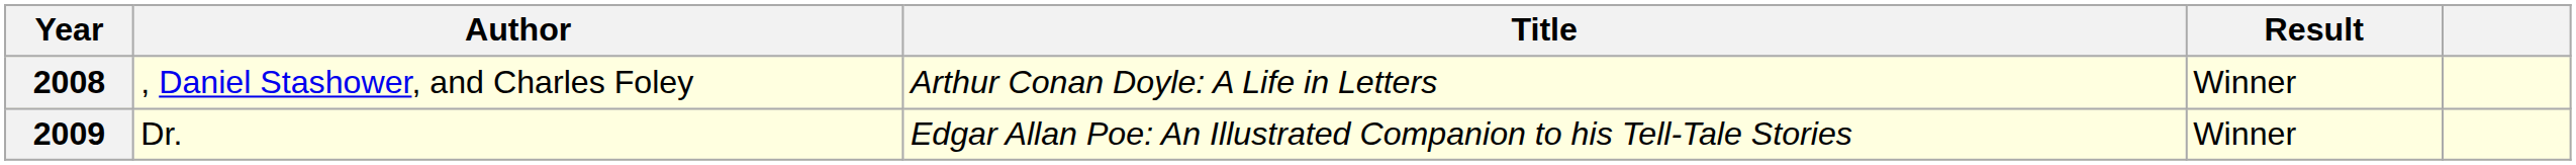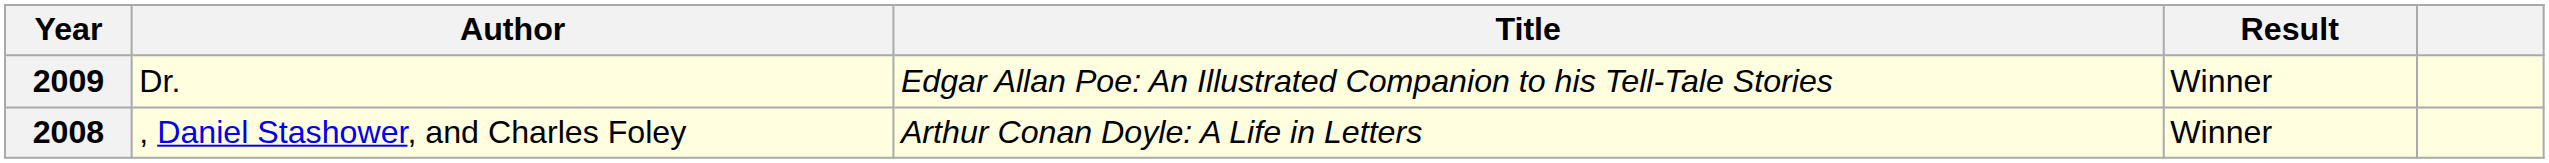rows swapped: 2008 <-> 2009
